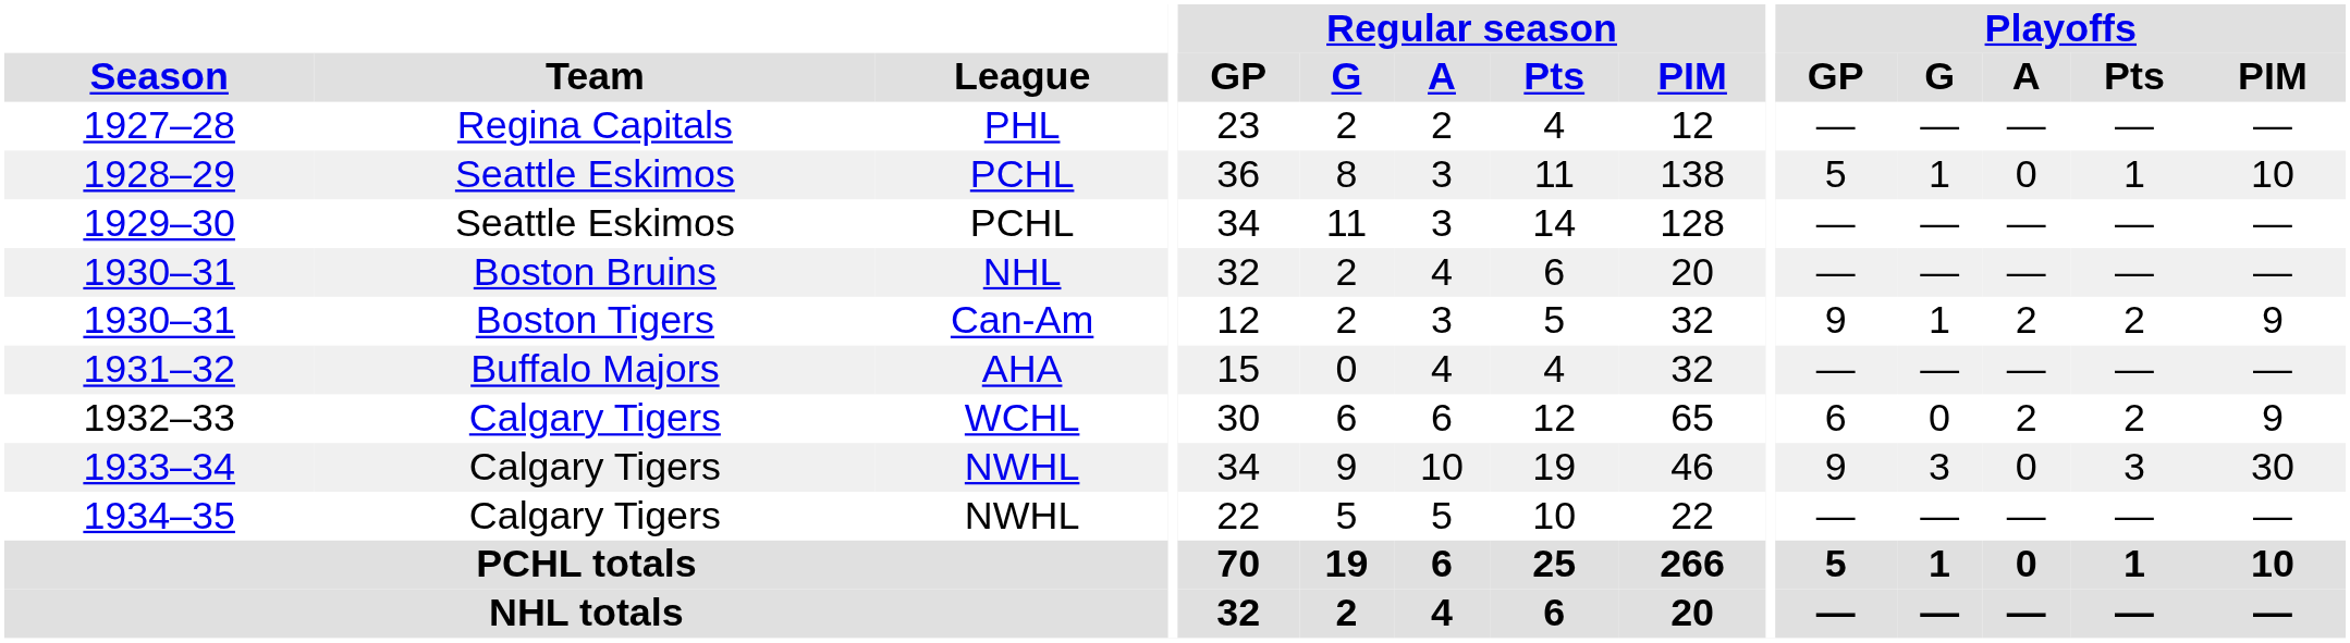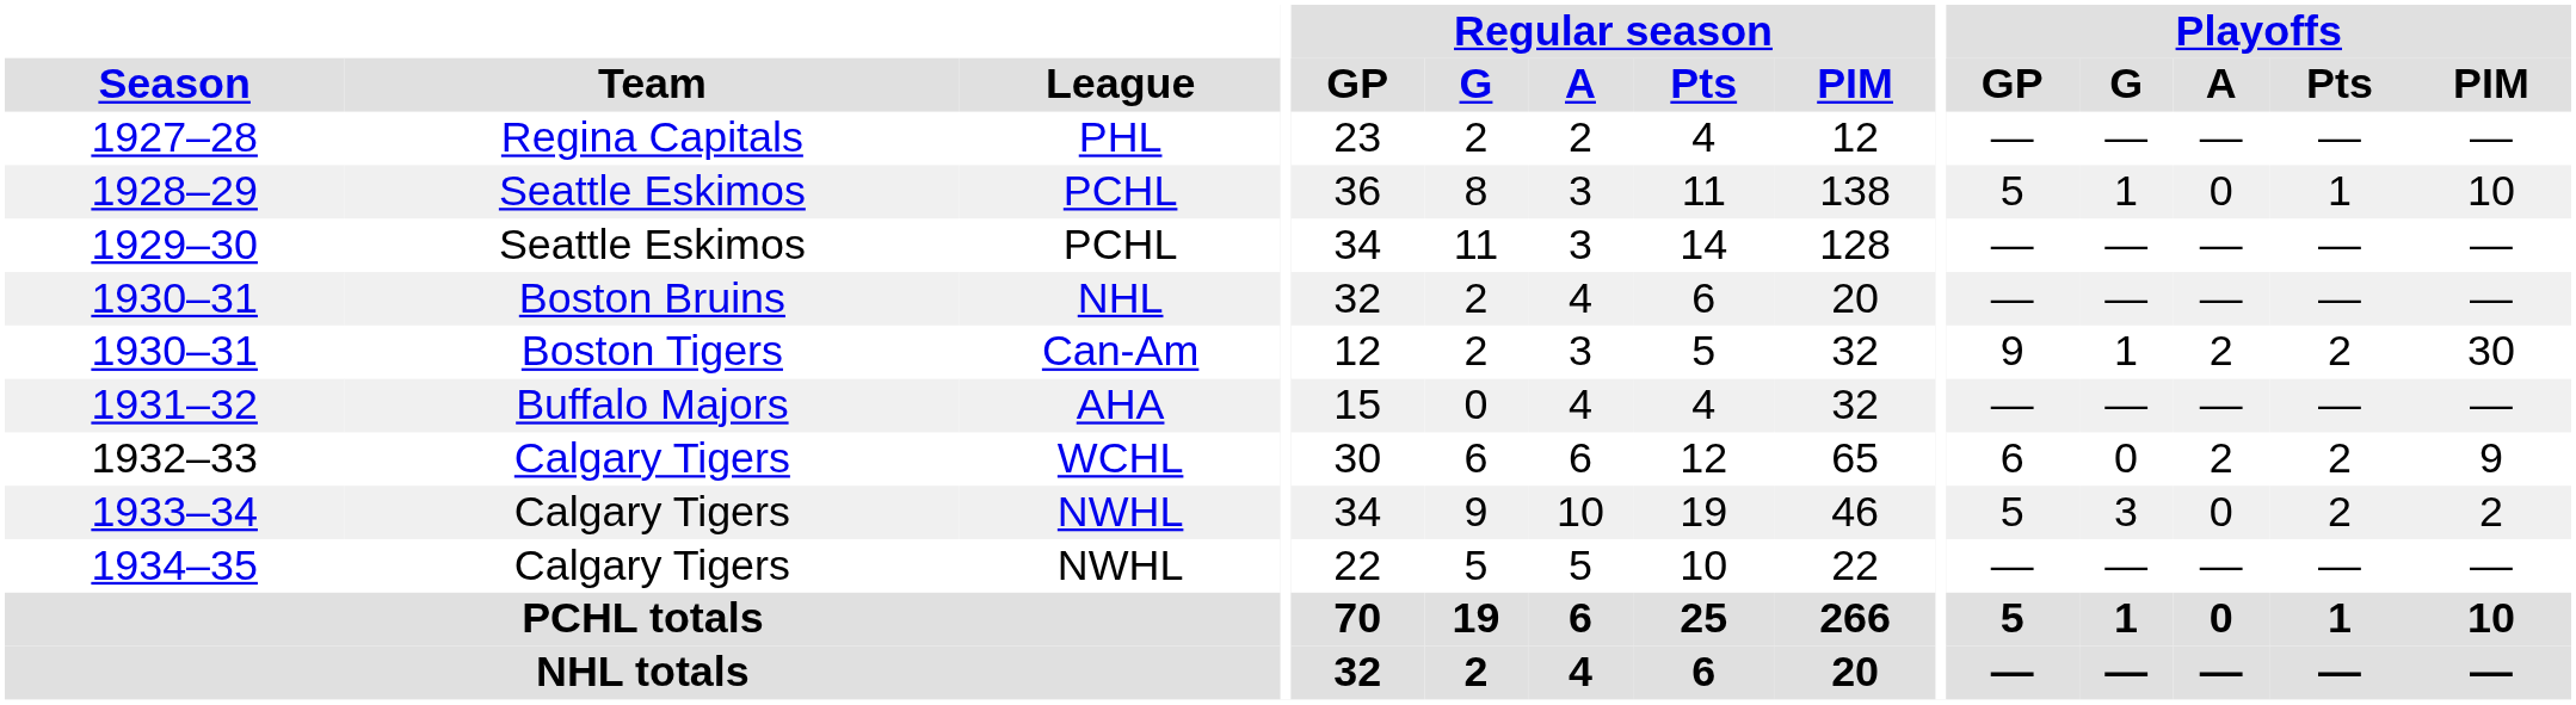1930–31 / Can-Am | Playoffs / PIM: 9 -> 30
1933–34 | Playoffs / GP: 9 -> 5
1933–34 | Playoffs / Pts: 3 -> 2
1933–34 | Playoffs / PIM: 30 -> 2
